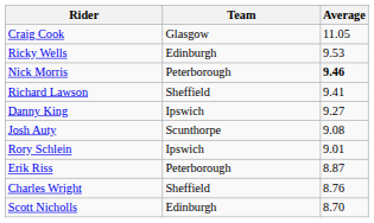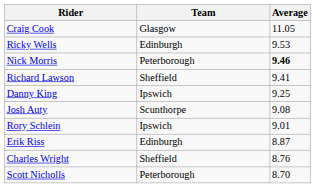Danny King | Average: 9.27 -> 9.25
Erik Riss | Team: Peterborough -> Edinburgh
Scott Nicholls | Team: Edinburgh -> Peterborough
